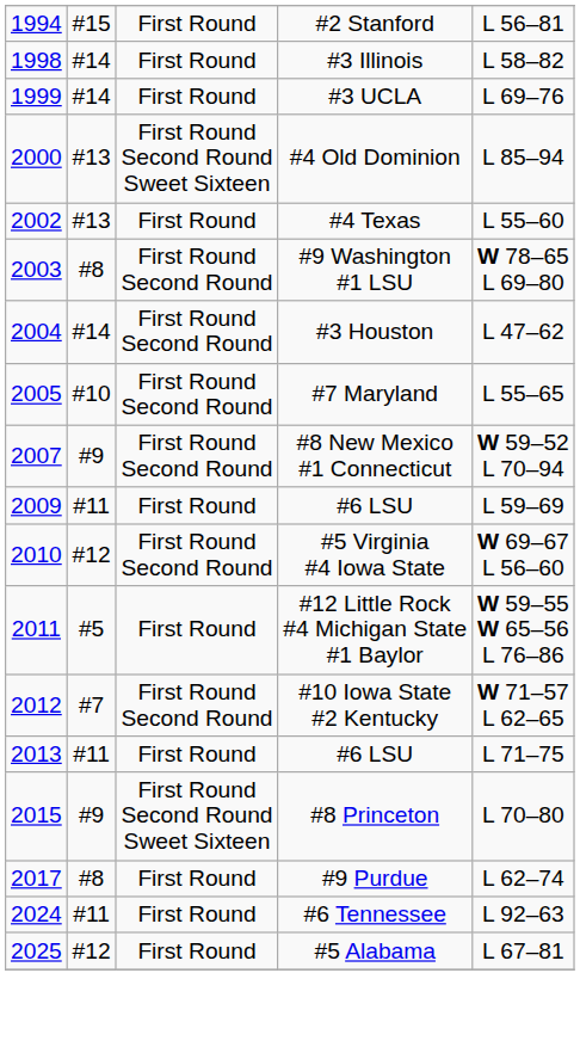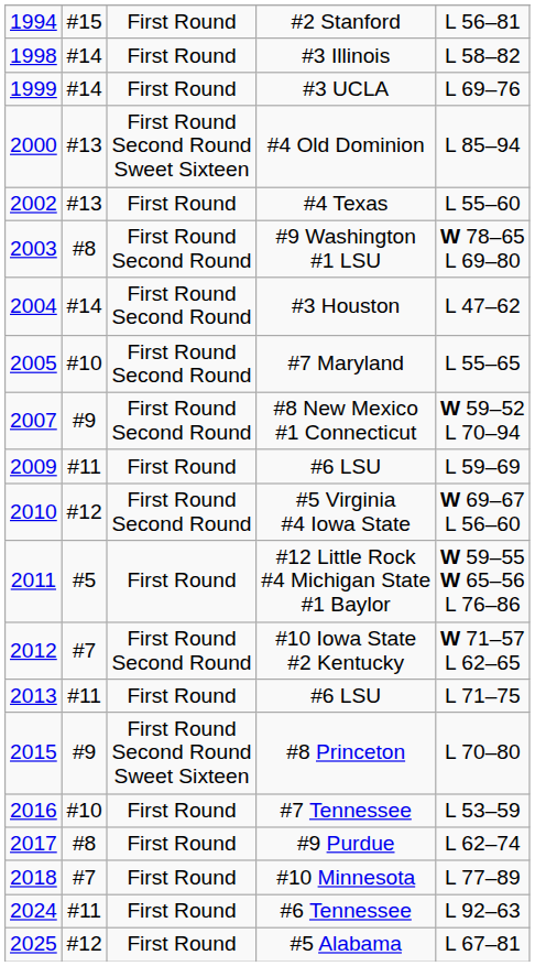+ row: 2016 | #10 | First Round | #7 Tennessee | L 53–59
+ row: 2018 | #7 | First Round | #10 Minnesota | L 77–89
